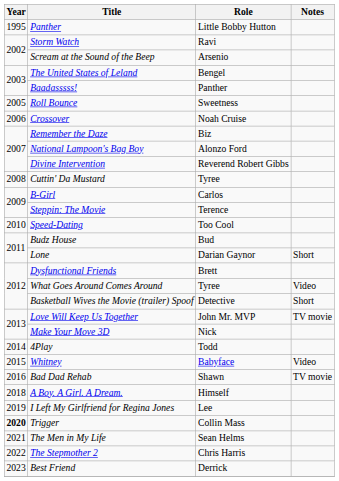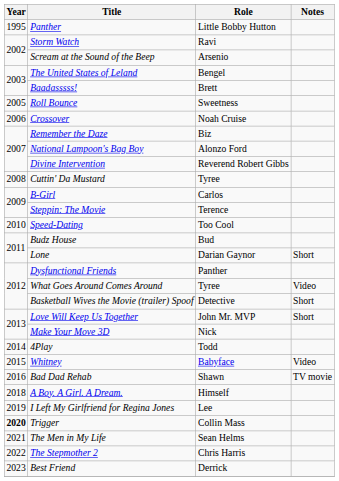Baadasssss! | Role: Panther -> Brett
Dysfunctional Friends | Role: Brett -> Panther
Love Will Keep Us Together | Notes: TV movie -> Short
